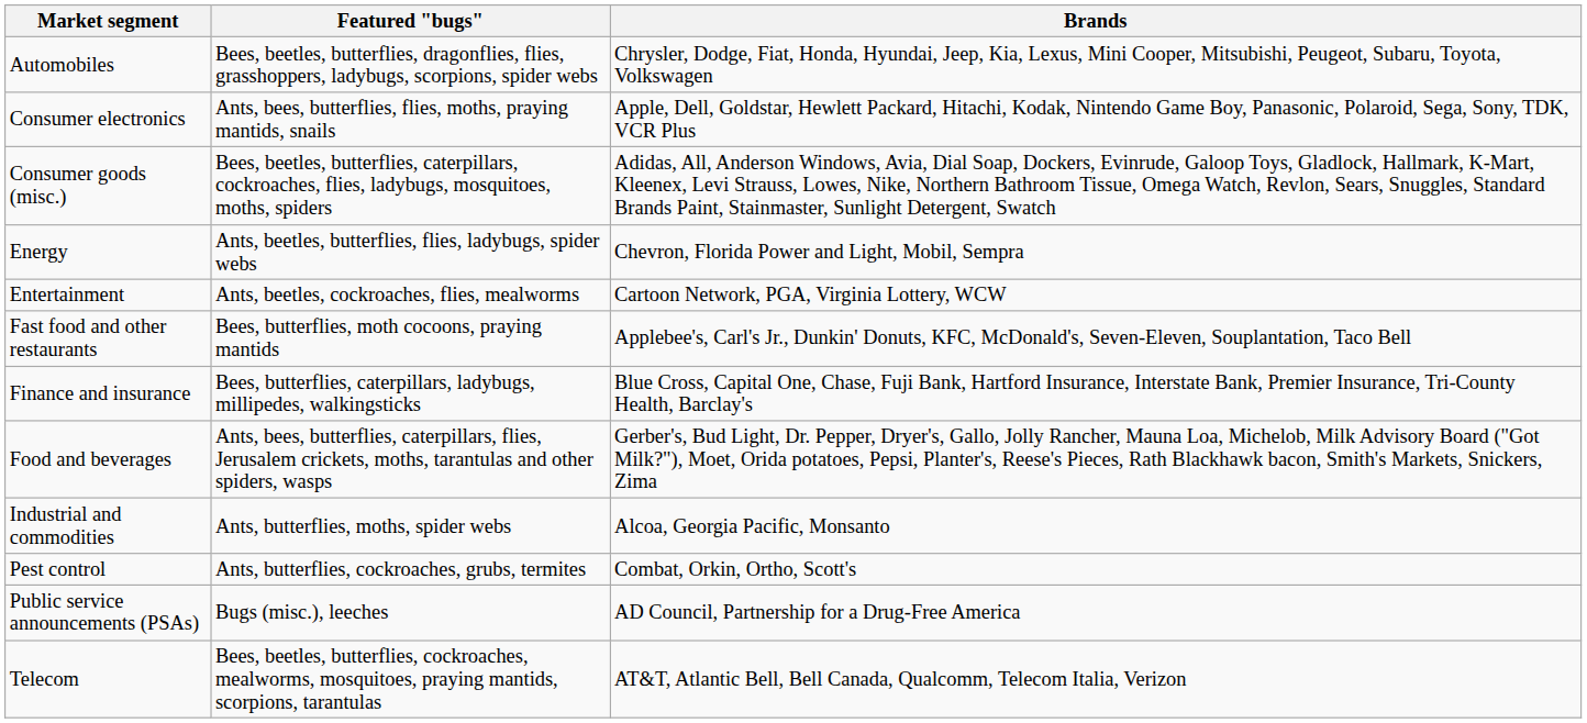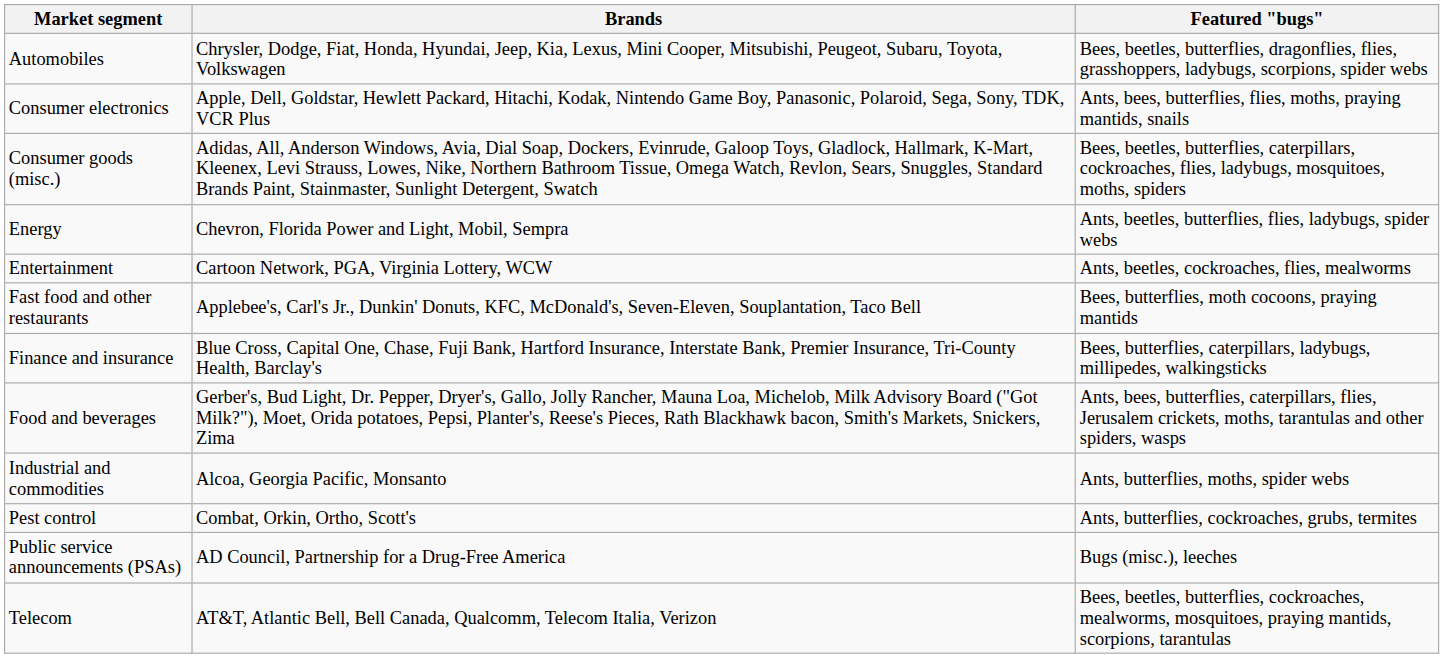columns swapped: Brands <-> Featured "bugs"
